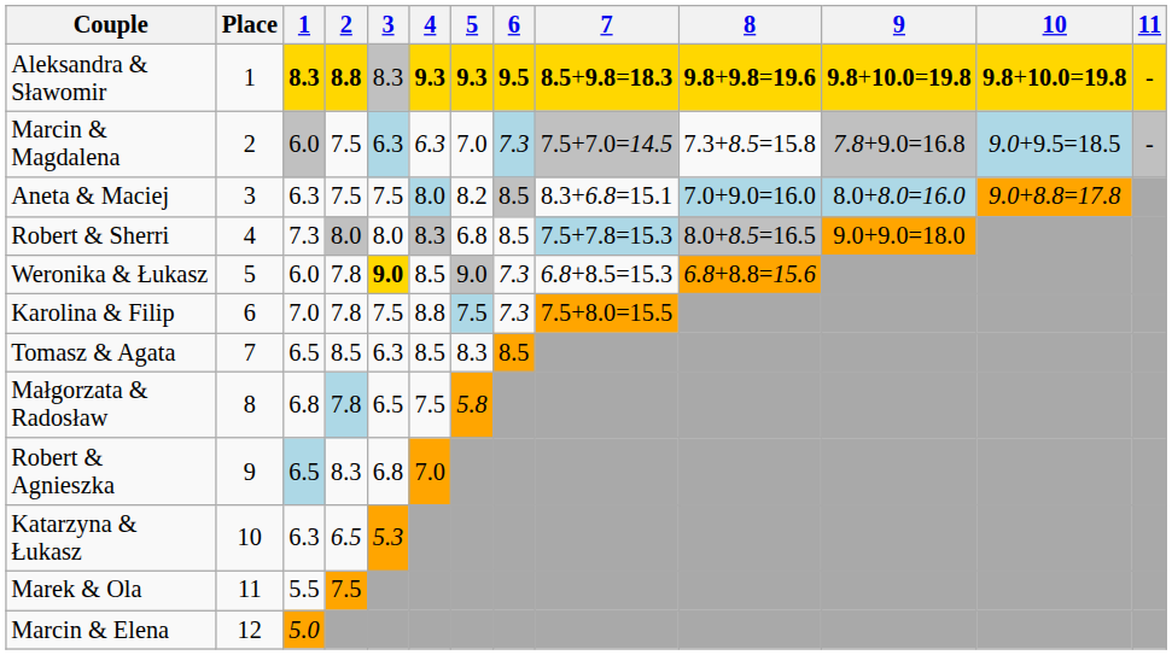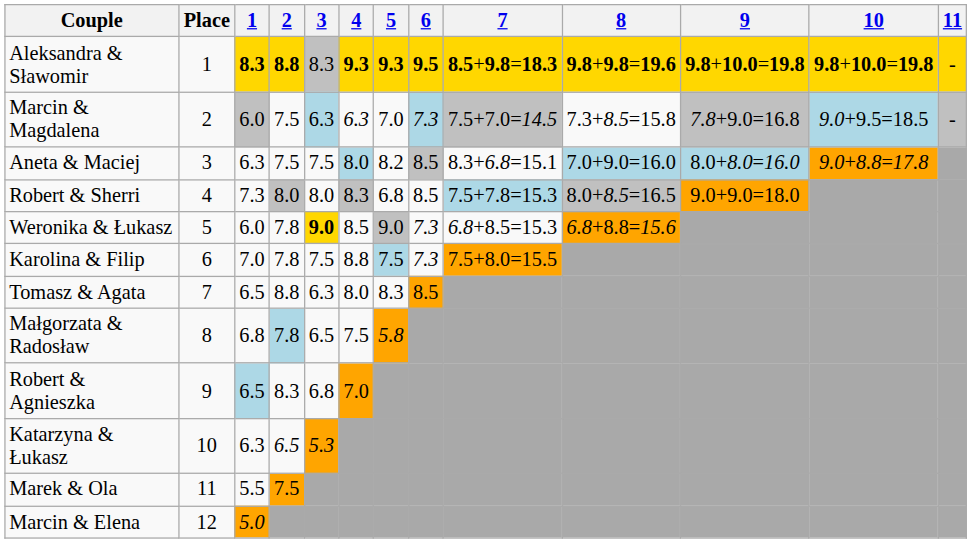Tomasz & Agata | 2: 8.5 -> 8.8
Tomasz & Agata | 4: 8.5 -> 8.0
